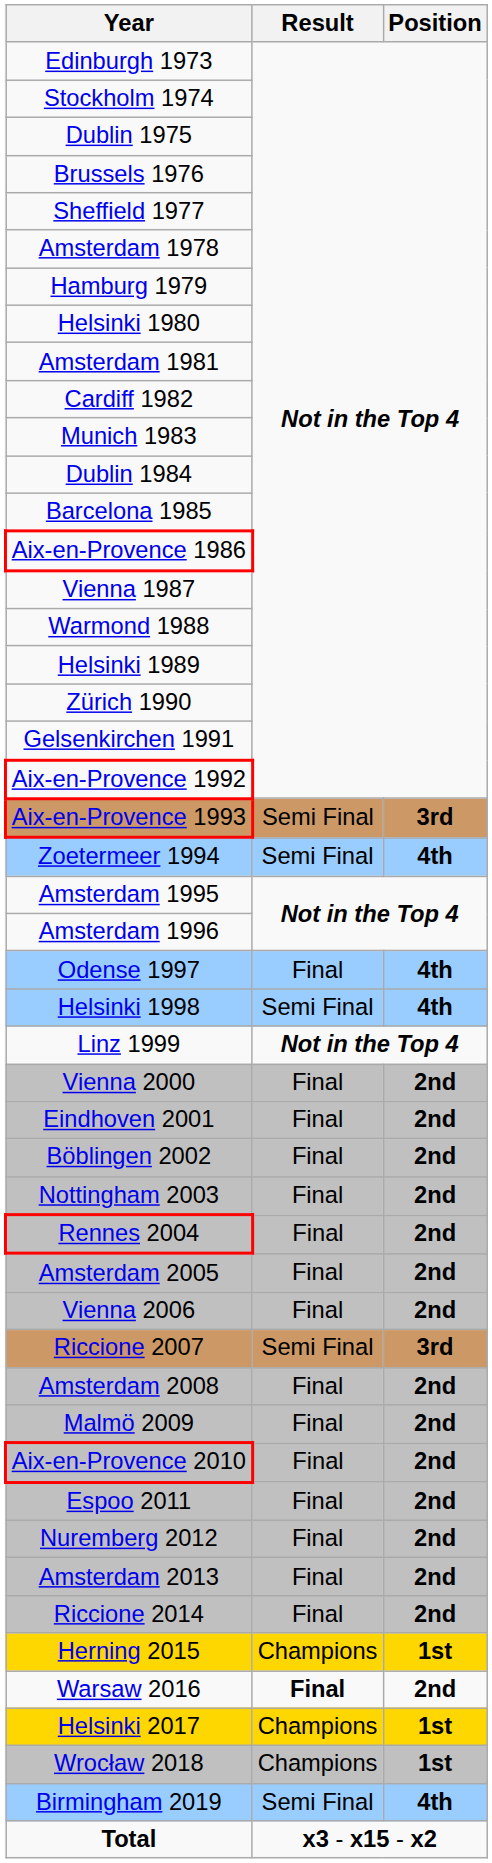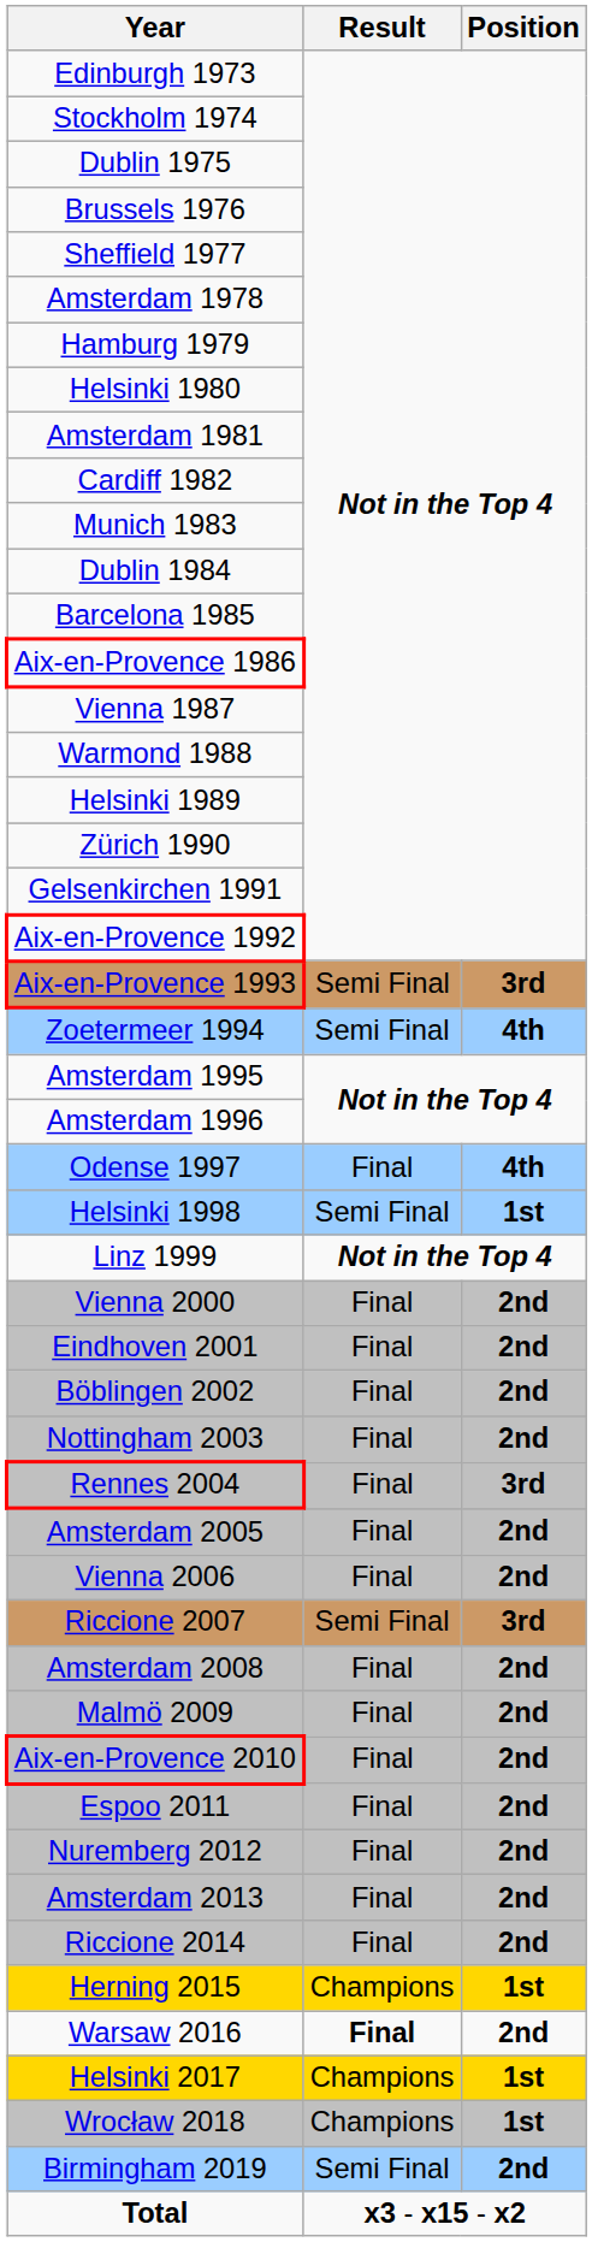Helsinki 1998 | Position: 4th -> 1st
Rennes 2004 | Position: 2nd -> 3rd
Birmingham 2019 | Position: 4th -> 2nd
